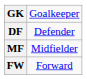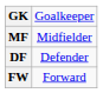rows swapped: DF <-> MF
